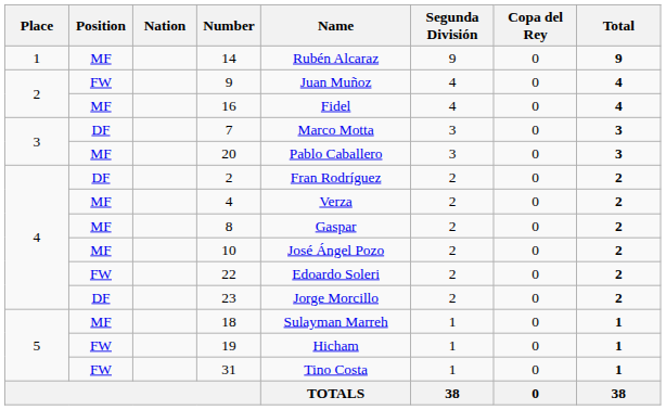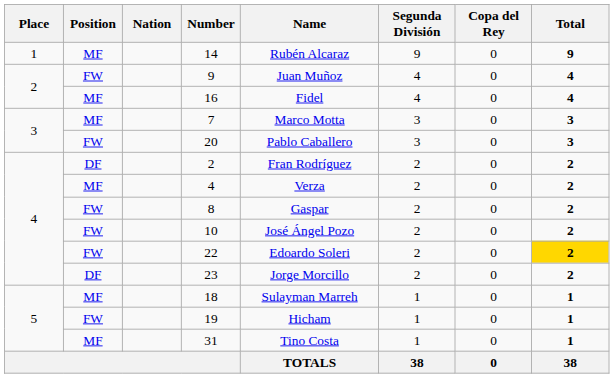7 | Position: DF -> MF
20 | Position: MF -> FW
8 | Position: MF -> FW
10 | Position: MF -> FW
22 | Total: no background -> gold background
31 | Position: FW -> MF
